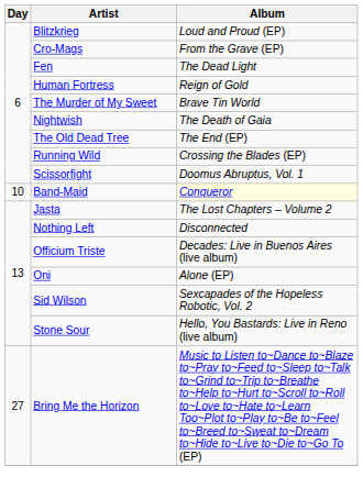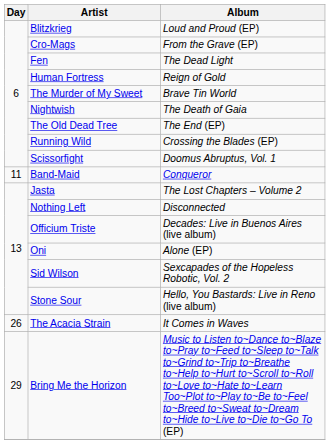Band-Maid | Day: 10 -> 11
Band-Maid | Album: lightyellow background -> no background
+ row: 26 | The Acacia Strain | It Comes in Waves
Bring Me the Horizon | Day: 27 -> 29
